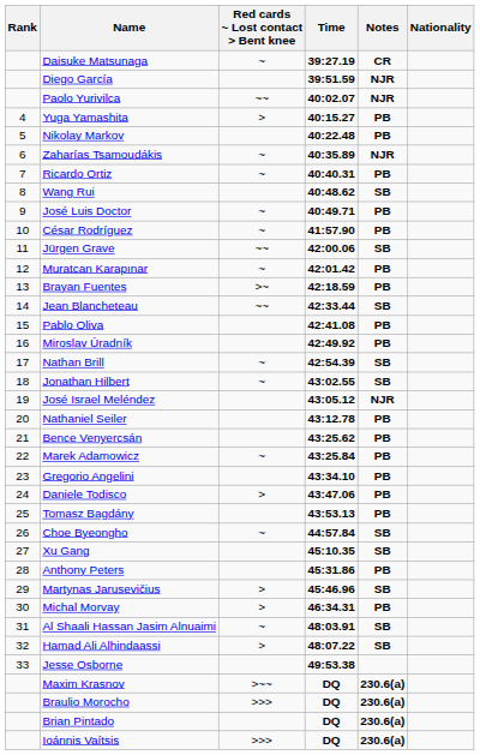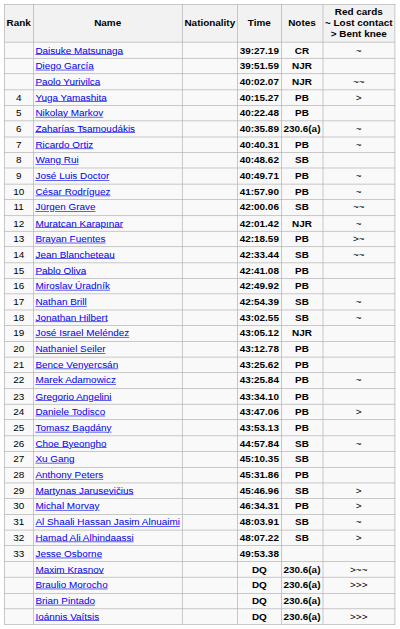columns swapped: Nationality <-> Red cards ~ Lost contact > Bent knee
Zaharías Tsamoudákis | Notes: NJR -> 230.6(a)
Muratcan Karapınar | Notes: PB -> NJR
